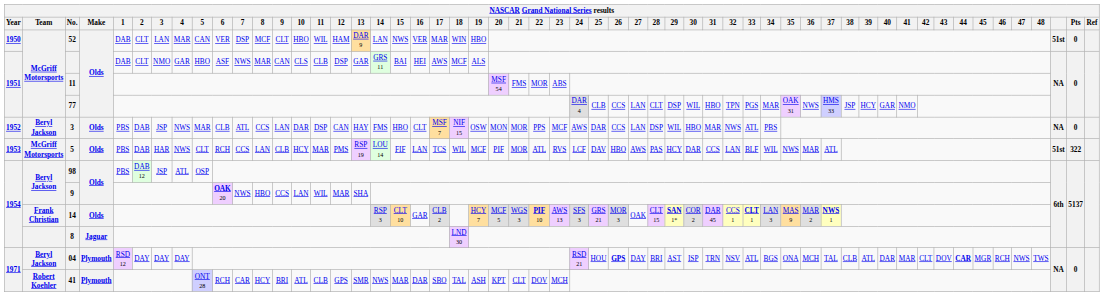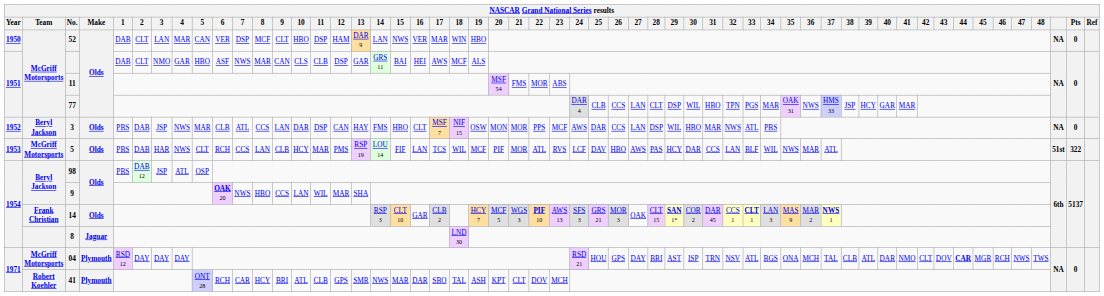52 | 11: WIL -> DSP
52 | column 53: 51st -> NA
77 | 41: NMO -> MAR
04 | Team: Beryl Jackson -> McGriff Motorsports
04 | 26: bold -> normal
04 | 41: MAR -> NMO
